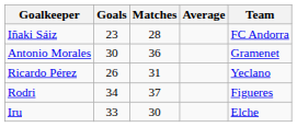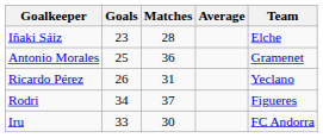Iñaki Sáiz | Team: FC Andorra -> Elche
Antonio Morales | Goals: 30 -> 25
Iru | Team: Elche -> FC Andorra
